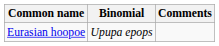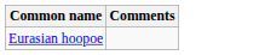- column: Binomial | Upupa epops
